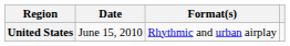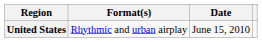columns swapped: Date <-> Format(s)
